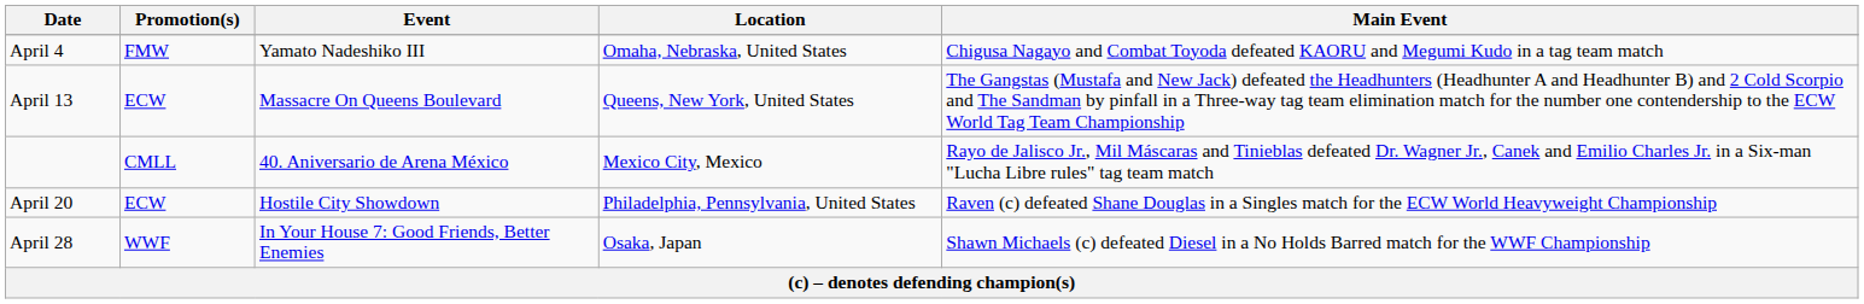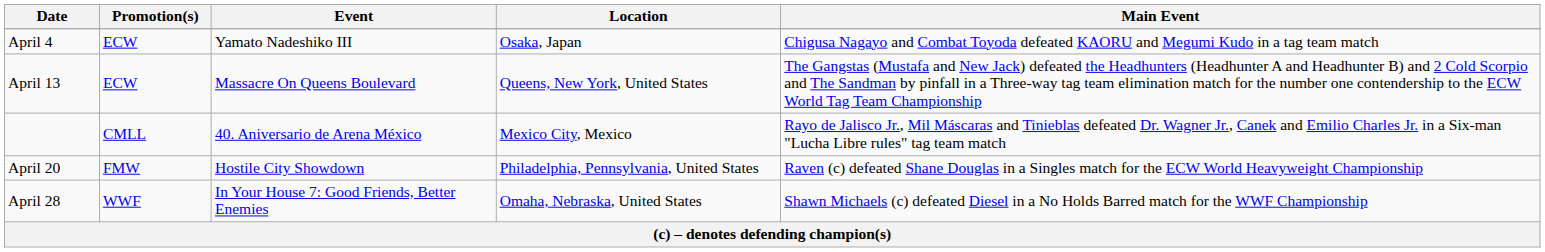April 4 | Promotion(s): FMW -> ECW
April 4 | Location: Omaha, Nebraska, United States -> Osaka, Japan
April 20 | Promotion(s): ECW -> FMW
April 28 | Location: Osaka, Japan -> Omaha, Nebraska, United States
